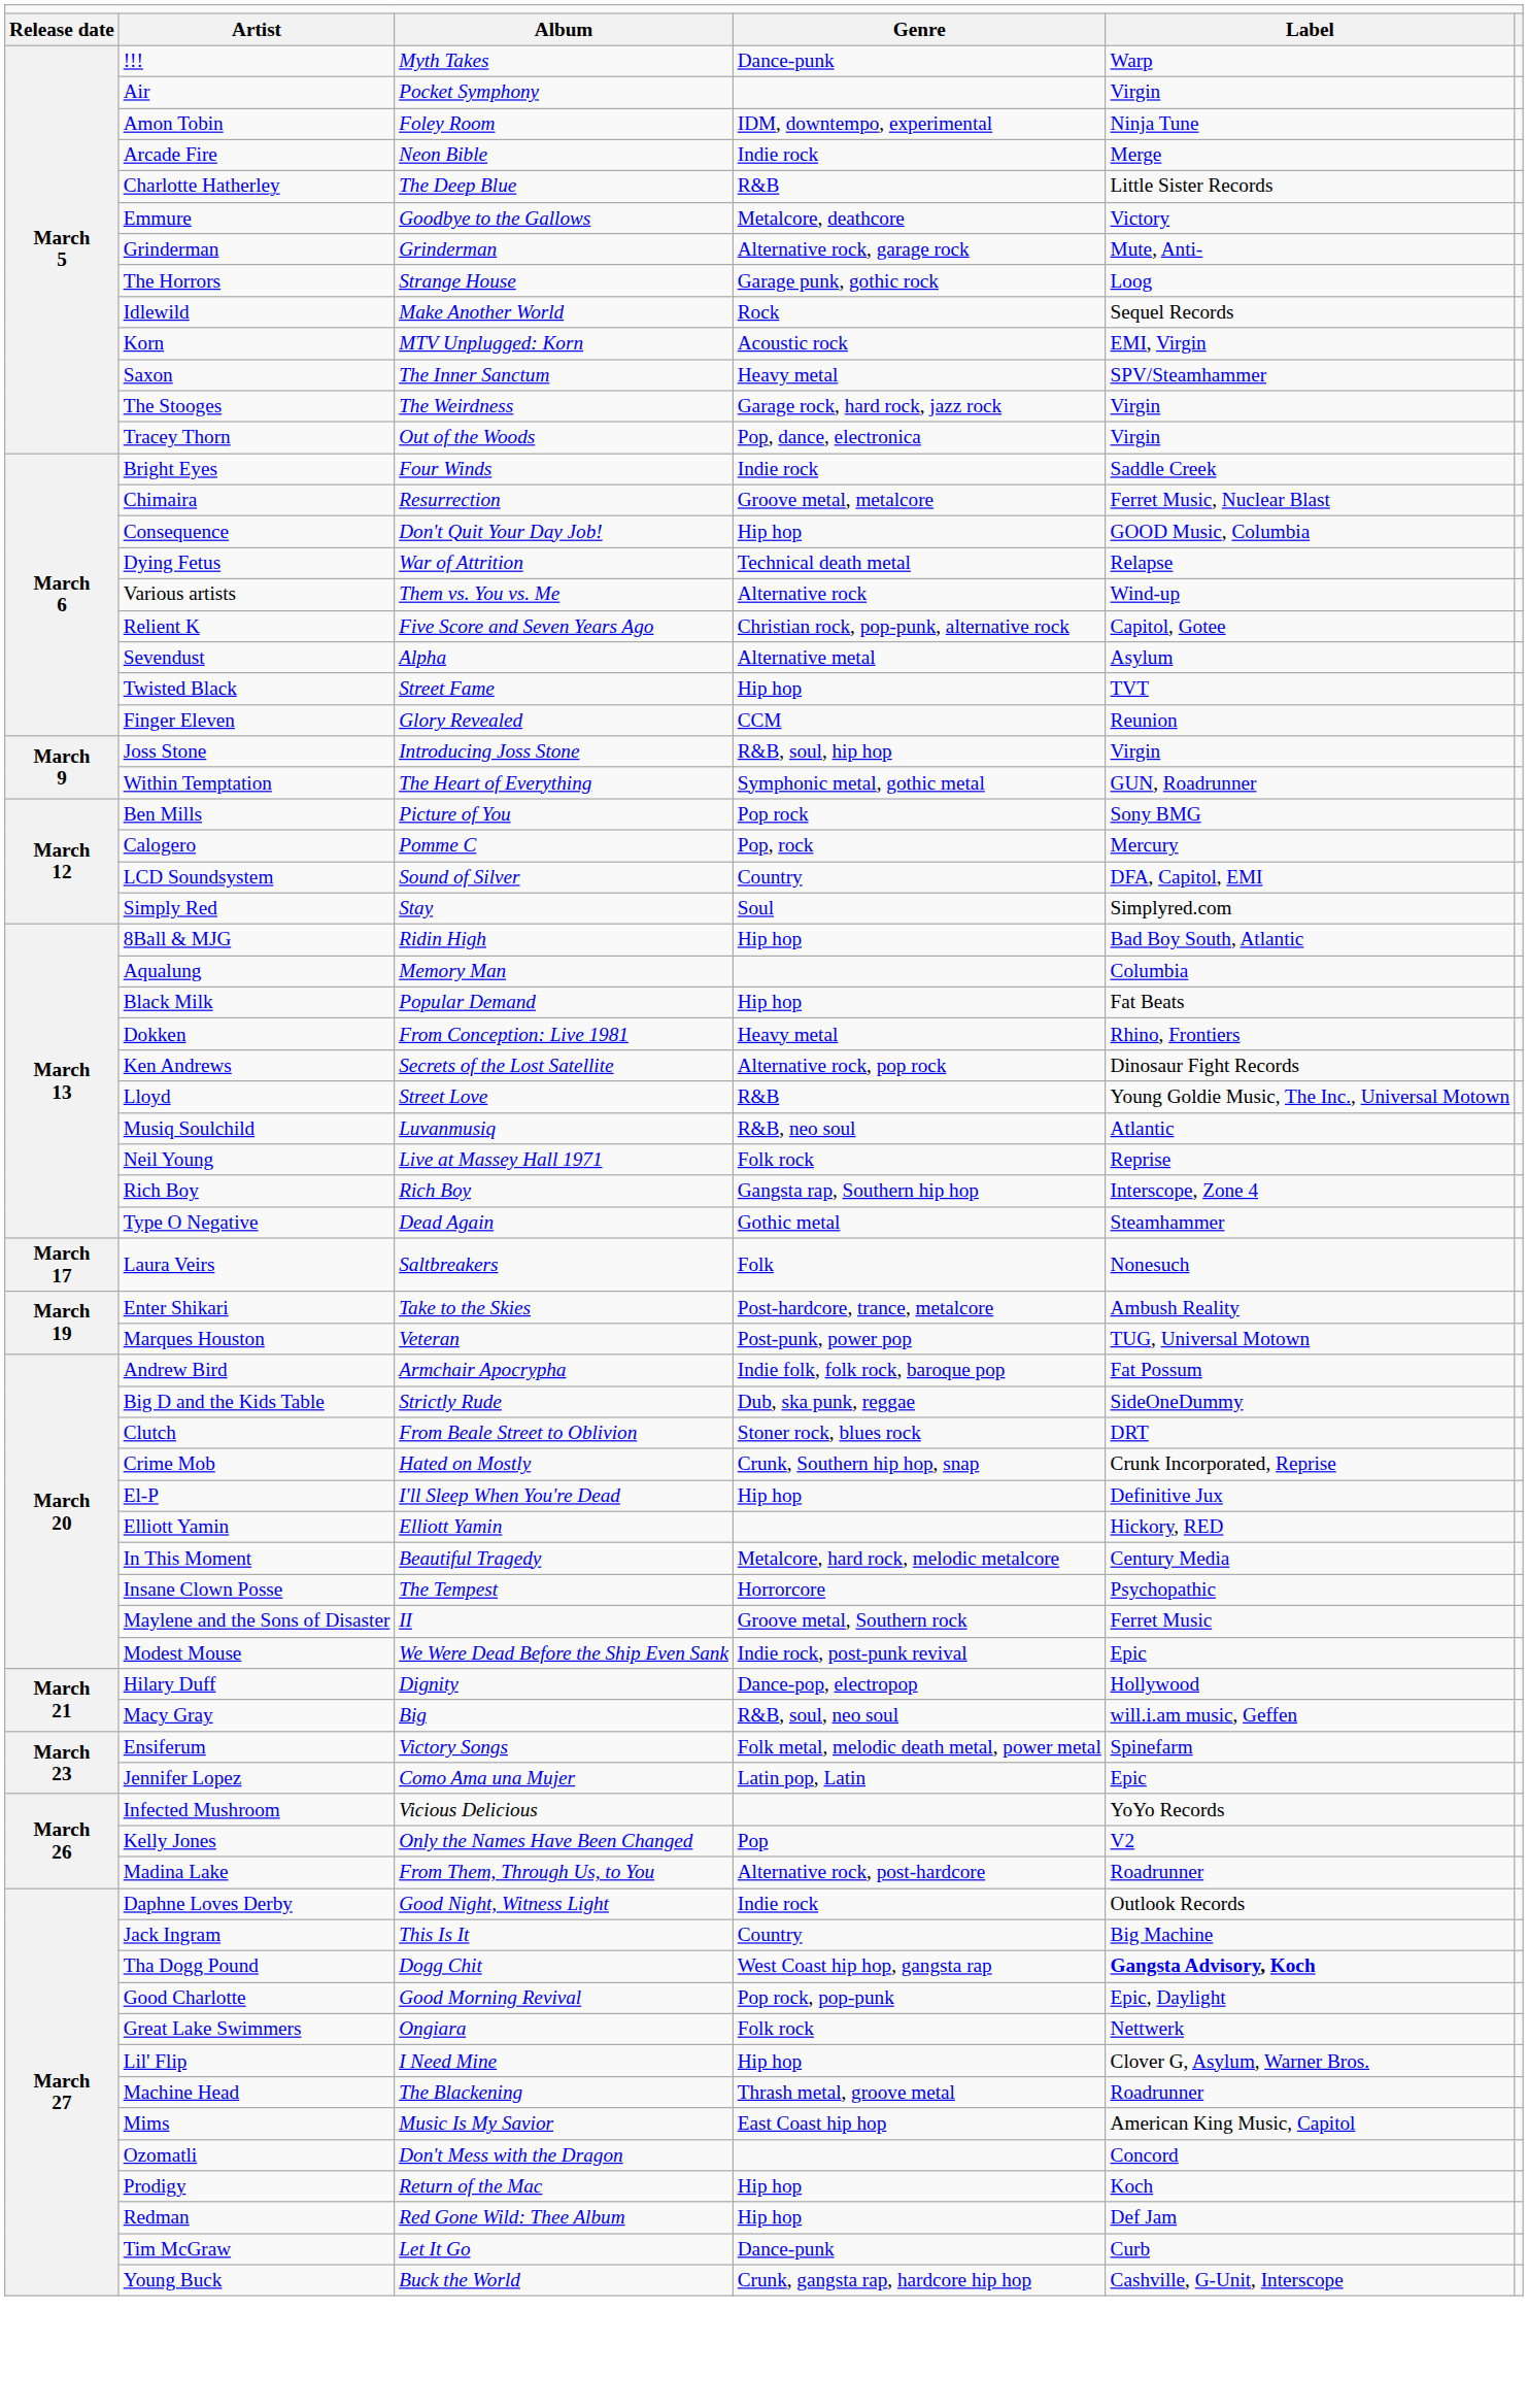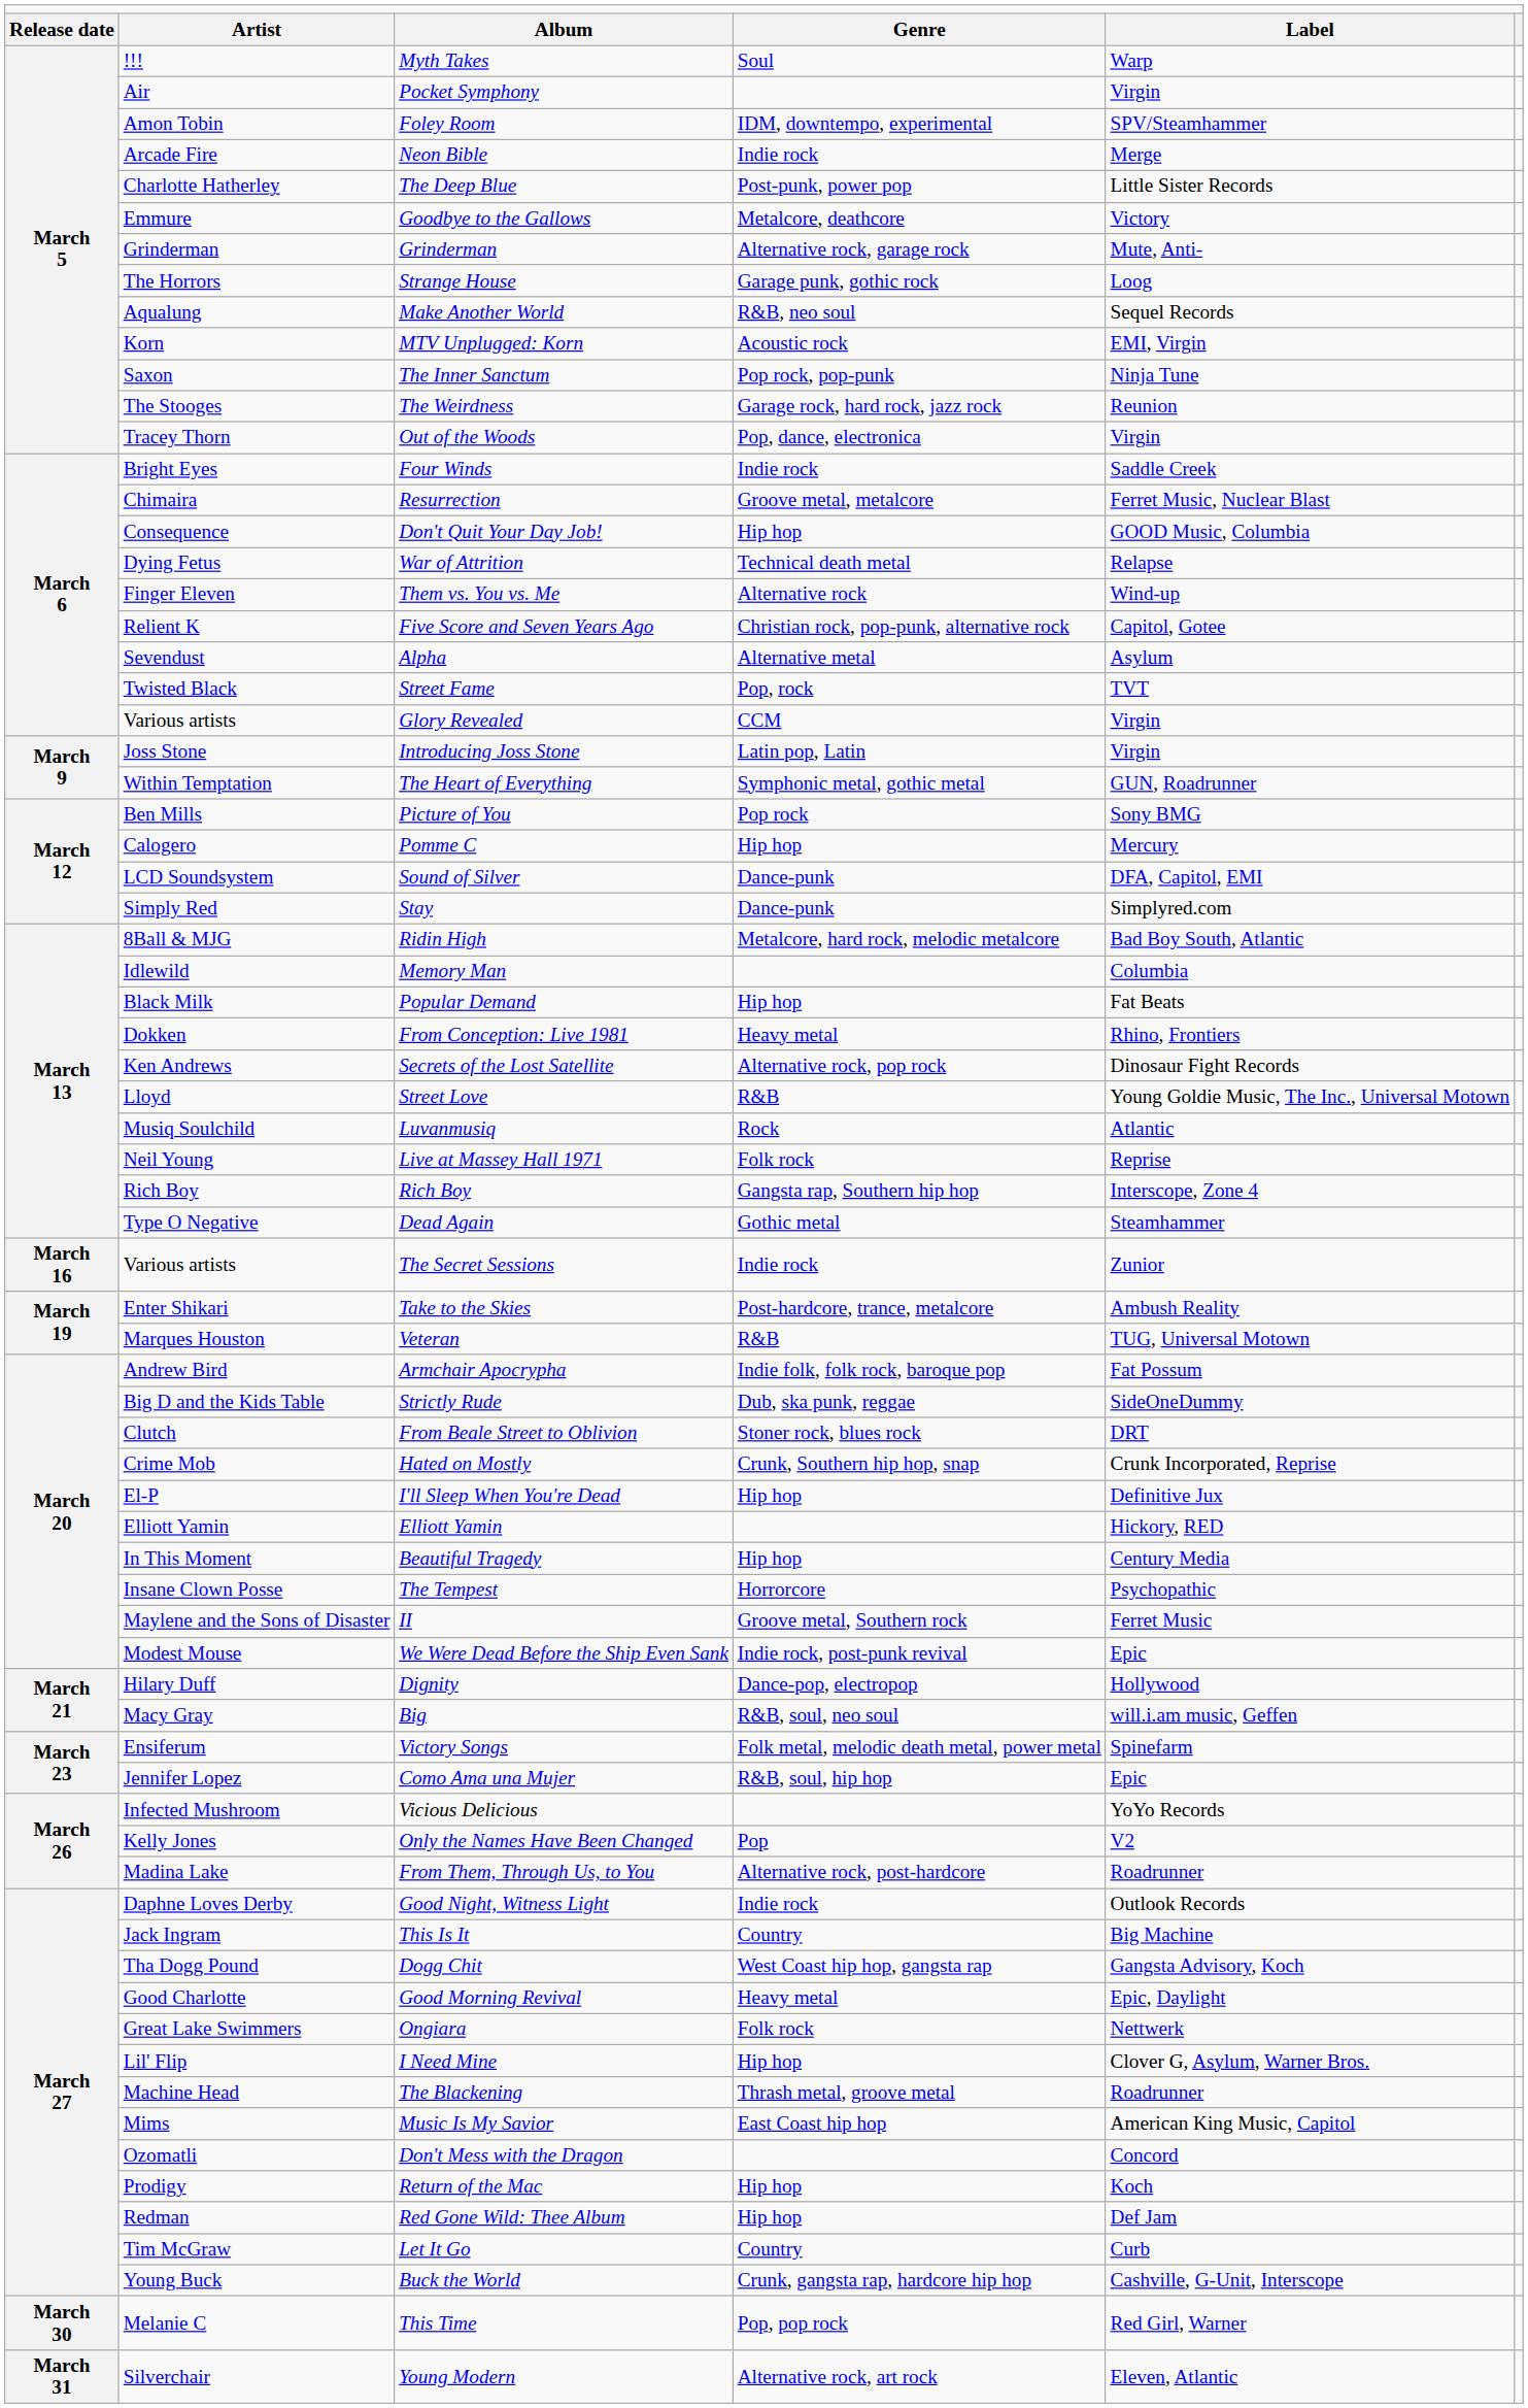Myth Takes | column 4: Dance-punk -> Soul
Foley Room | column 5: Ninja Tune -> SPV/Steamhammer
The Deep Blue | column 4: R&B -> Post-punk, power pop
Make Another World | column 2: Idlewild -> Aqualung
Make Another World | column 4: Rock -> R&B, neo soul
The Inner Sanctum | column 4: Heavy metal -> Pop rock, pop-punk
The Inner Sanctum | column 5: SPV/Steamhammer -> Ninja Tune
The Weirdness | column 5: Virgin -> Reunion
Them vs. You vs. Me | column 2: Various artists -> Finger Eleven
Street Fame | column 4: Hip hop -> Pop, rock
Glory Revealed | column 2: Finger Eleven -> Various artists
Glory Revealed | column 5: Reunion -> Virgin
Introducing Joss Stone | column 4: R&B, soul, hip hop -> Latin pop, Latin
Pomme C | column 4: Pop, rock -> Hip hop
Sound of Silver | column 4: Country -> Dance-punk
Stay | column 4: Soul -> Dance-punk
Ridin High | column 4: Hip hop -> Metalcore, hard rock, melodic metalcore
Memory Man | column 2: Aqualung -> Idlewild
Luvanmusiq | column 4: R&B, neo soul -> Rock
+ row: March 16 | Various artists | The Secret Sessions | Indie rock | Zunior
- row: March 17 | Laura Veirs | Saltbreakers | Folk | Nonesuch
Veteran | column 4: Post-punk, power pop -> R&B
Beautiful Tragedy | column 4: Metalcore, hard rock, melodic metalcore -> Hip hop
Como Ama una Mujer | column 4: Latin pop, Latin -> R&B, soul, hip hop
Dogg Chit | column 5: bold -> normal
Good Morning Revival | column 4: Pop rock, pop-punk -> Heavy metal
Let It Go | column 4: Dance-punk -> Country
+ row: March 30 | Melanie C | This Time | Pop, pop rock | Red Girl, Warner
+ row: March 31 | Silverchair | Young Modern | Alternative rock, art rock | Eleven, Atlantic
